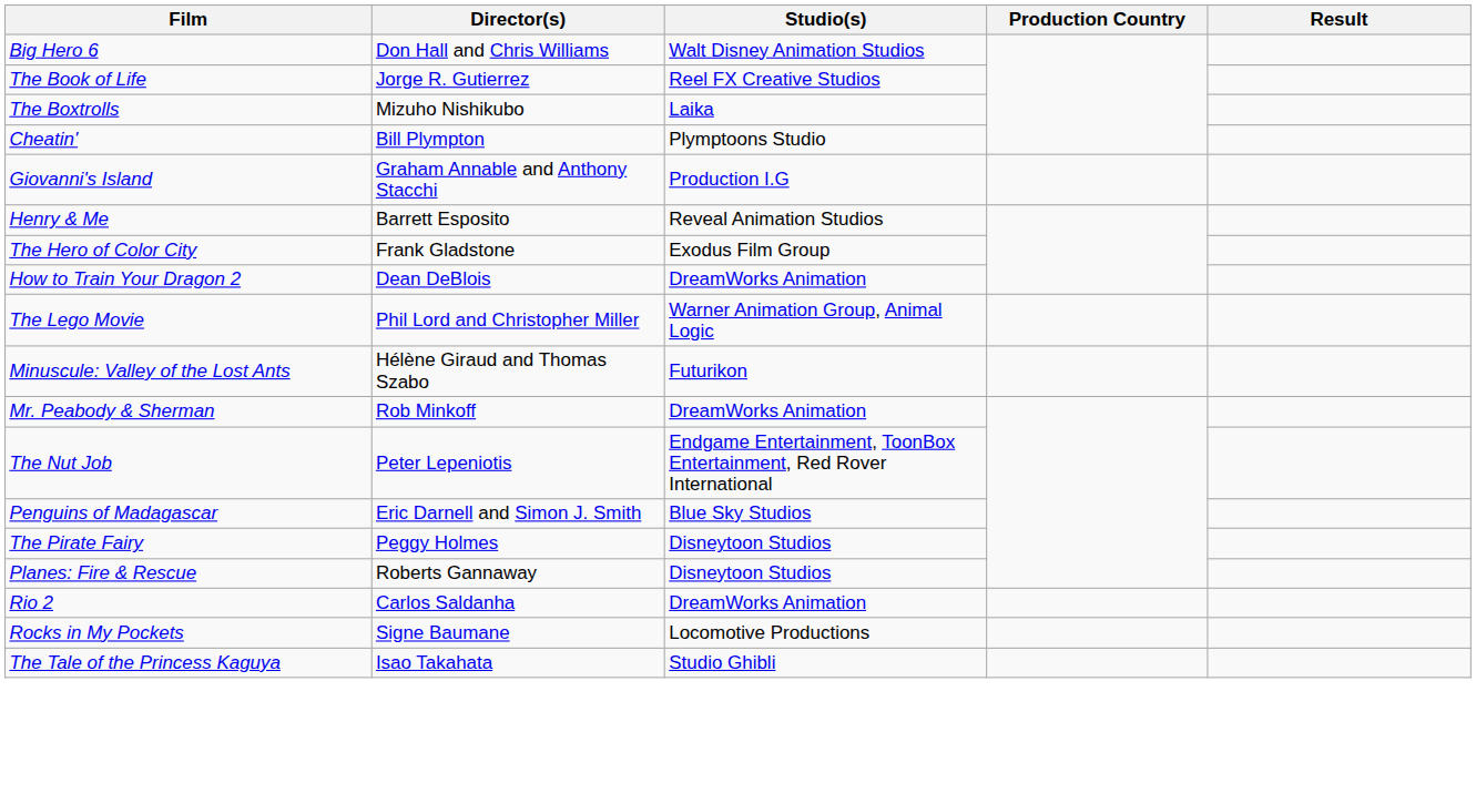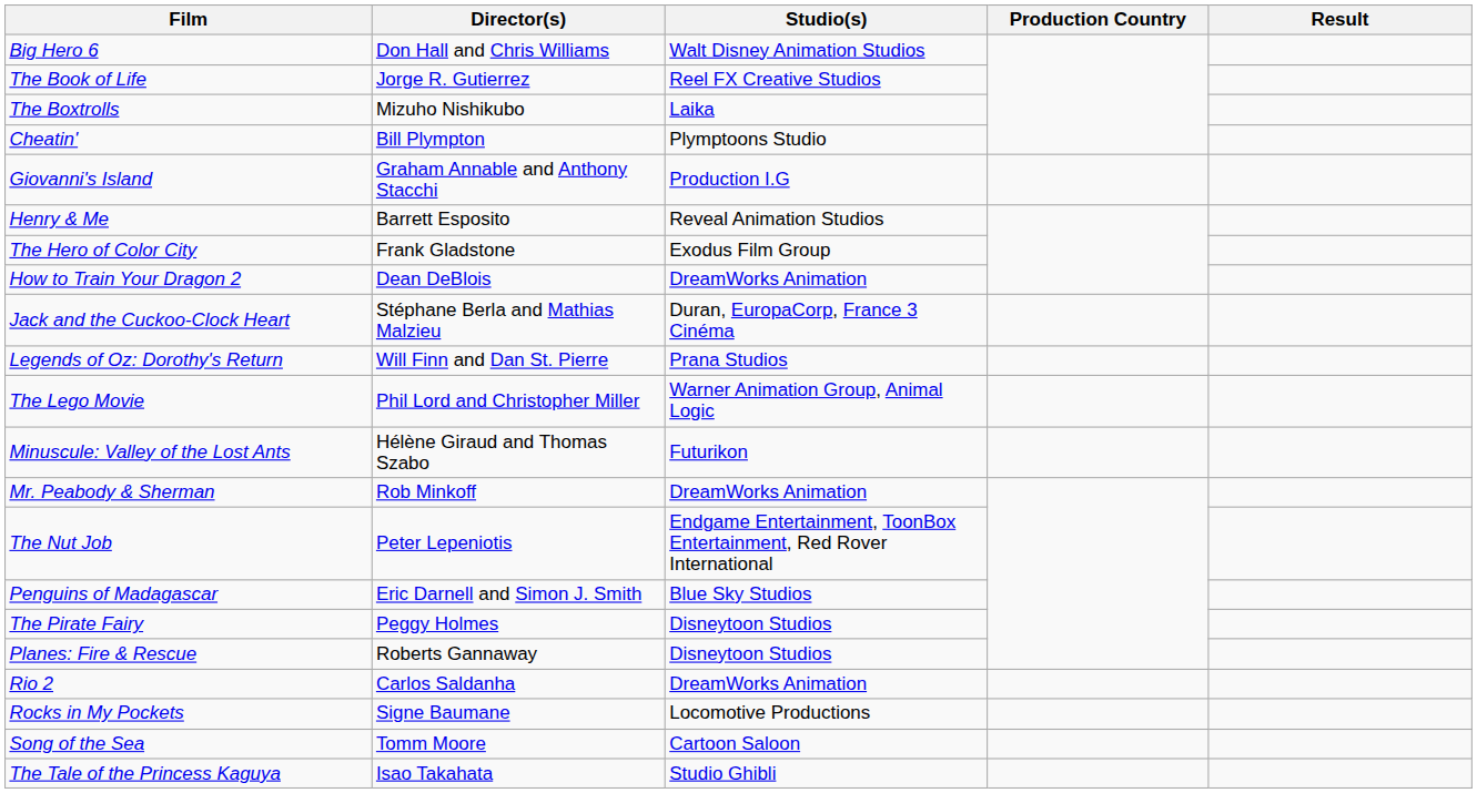+ row: Jack and the Cuckoo-Clock Heart | Stéphane Berla and Mathias Malzieu | Duran, EuropaCorp, France 3 Cinéma
+ row: Legends of Oz: Dorothy's Return | Will Finn and Dan St. Pierre | Prana Studios
+ row: Song of the Sea | Tomm Moore | Cartoon Saloon
